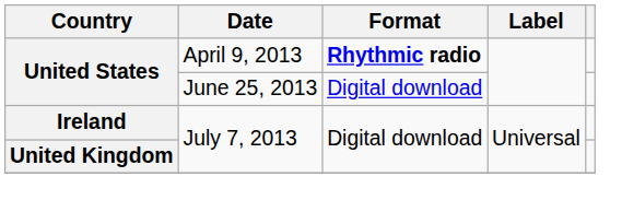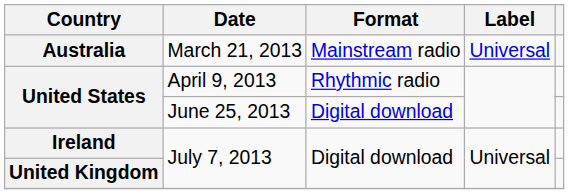+ row: Australia | March 21, 2013 | Mainstream radio | Universal
United States / April 9, 2013 | Format: bold -> normal
